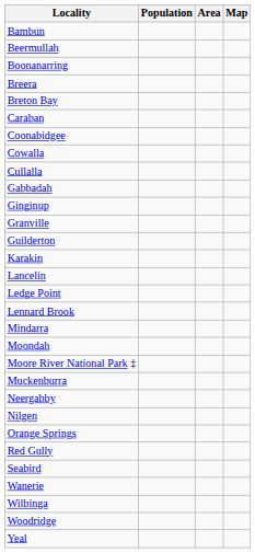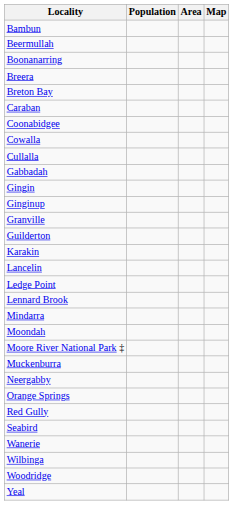+ row: Gingin
- row: Nilgen
